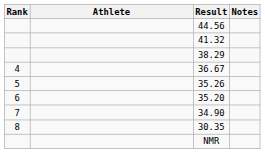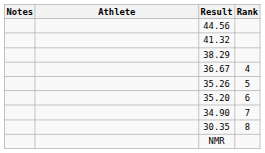columns swapped: Rank <-> Notes
